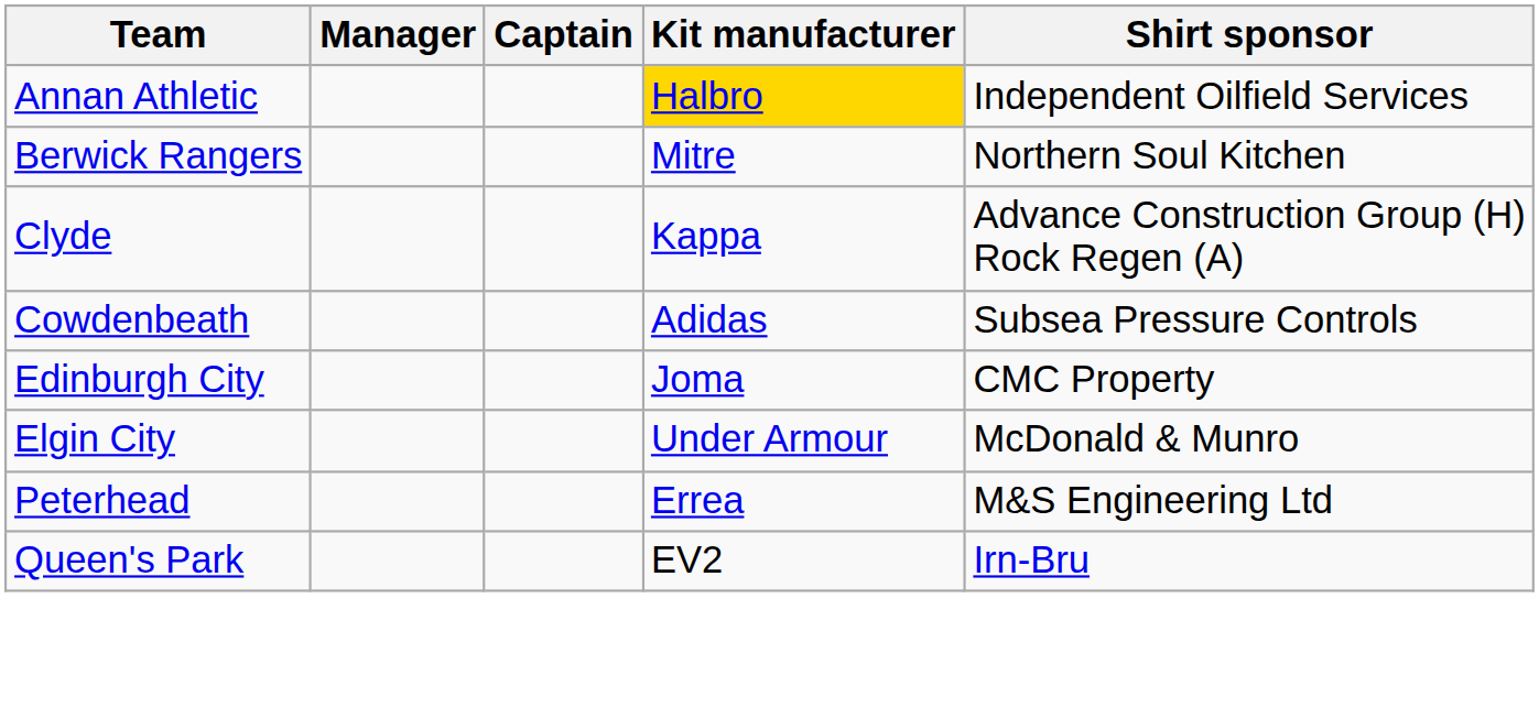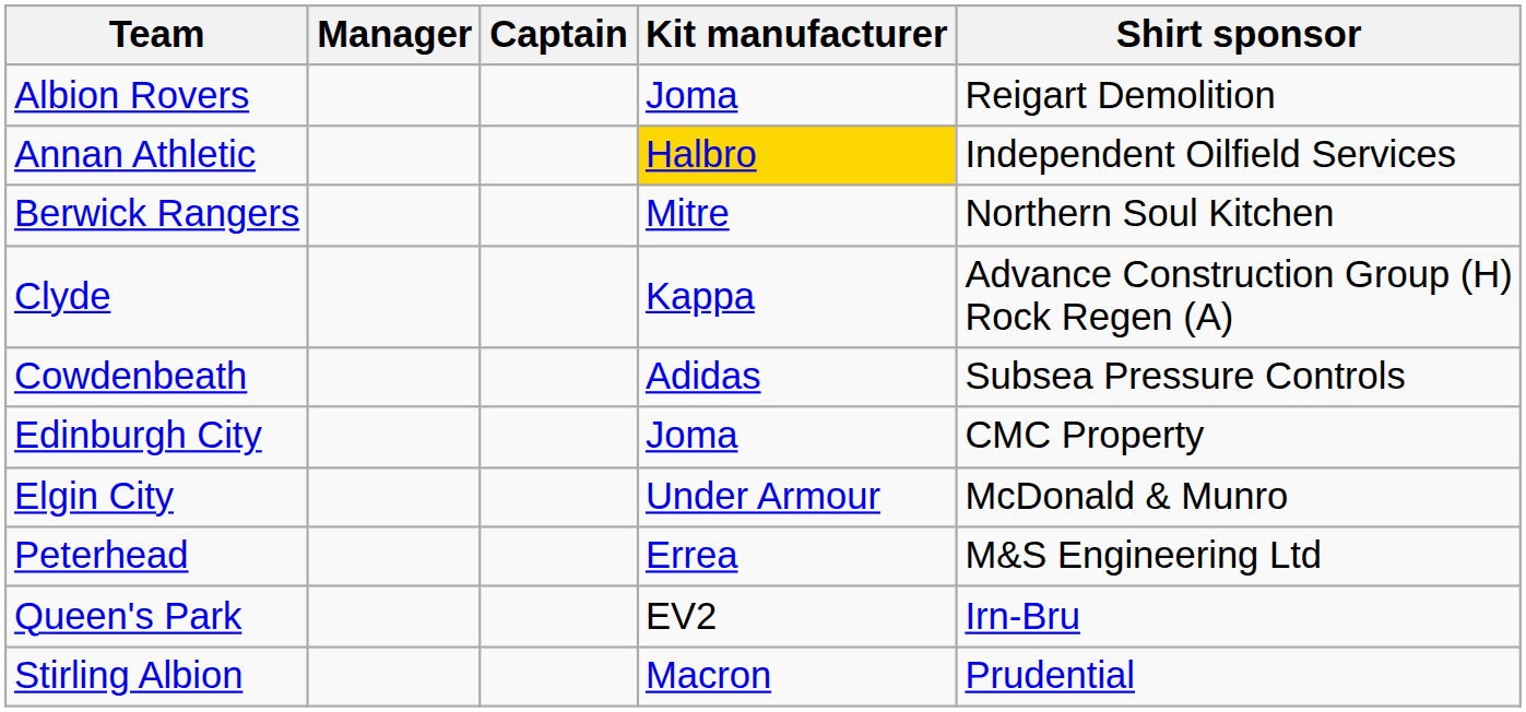+ row: Albion Rovers | Joma | Reigart Demolition
+ row: Stirling Albion | Macron | Prudential
